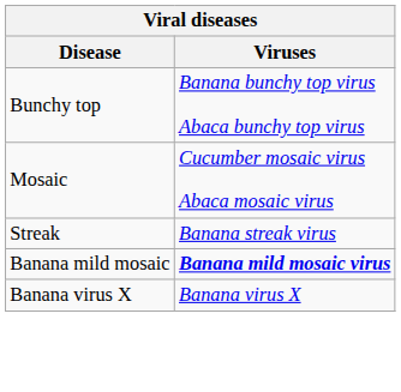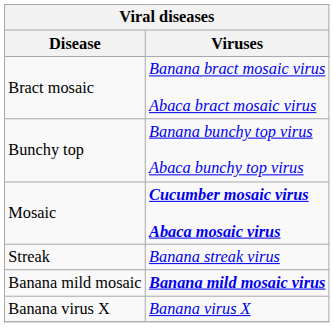+ row: Bract mosaic | Banana bract mosaic virus Abaca bract mosaic virus
Mosaic | Viruses: normal -> bold
